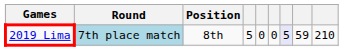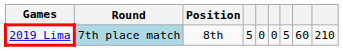2019 Lima | column 7: lavender background -> no background
2019 Lima | column 8: 59 -> 60
